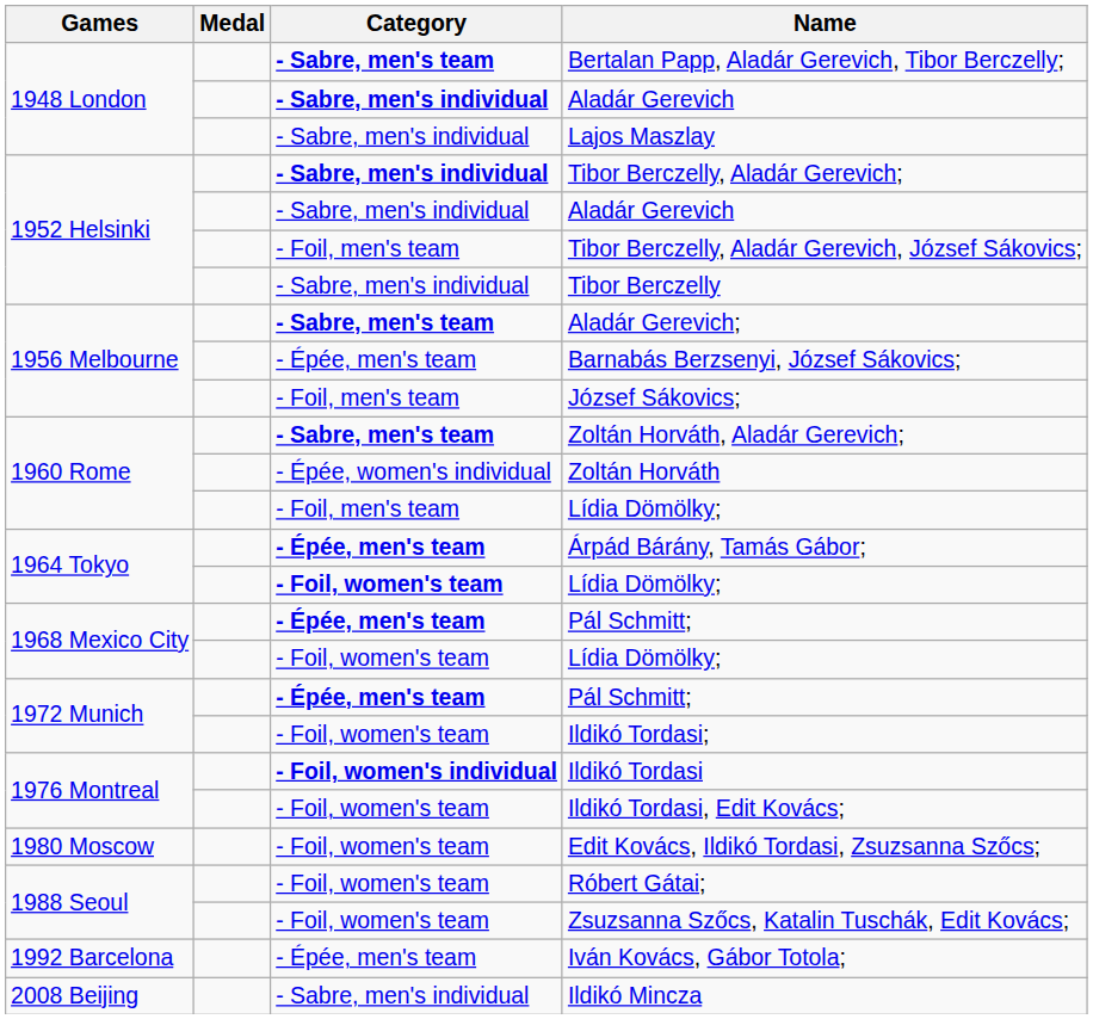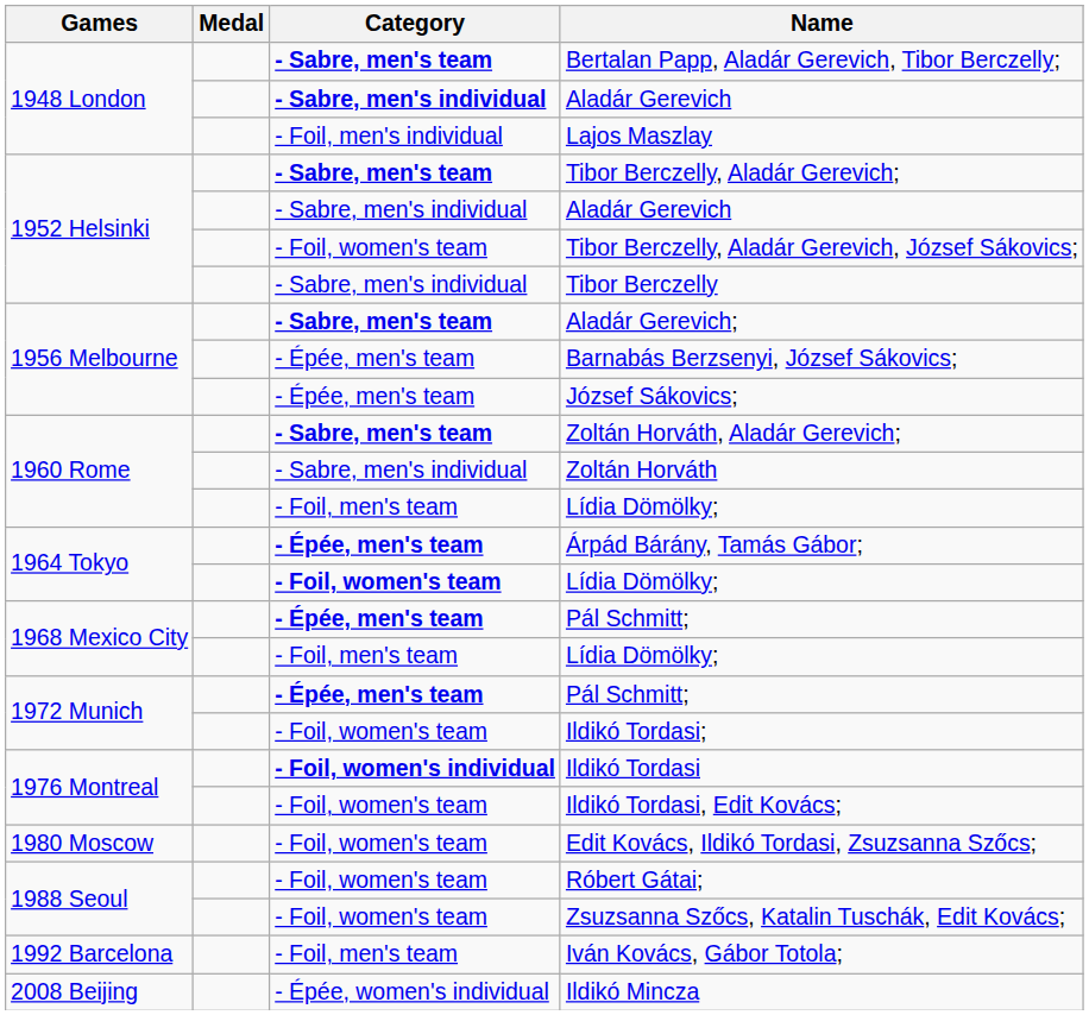Lajos Maszlay | Category: - Sabre, men's individual -> - Foil, men's individual
Tibor Berczelly, Aladár Gerevich; | Category: - Sabre, men's individual -> - Sabre, men's team
Tibor Berczelly, Aladár Gerevich, József Sákovics; | Category: - Foil, men's team -> - Foil, women's team
József Sákovics; | Category: - Foil, men's team -> - Épée, men's team
Zoltán Horváth | Category: - Épée, women's individual -> - Sabre, men's individual
1968 Mexico City / Lídia Dömölky; | Category: - Foil, women's team -> - Foil, men's team
Iván Kovács, Gábor Totola; | Category: - Épée, men's team -> - Foil, men's team
Ildikó Mincza | Category: - Sabre, men's individual -> - Épée, women's individual
